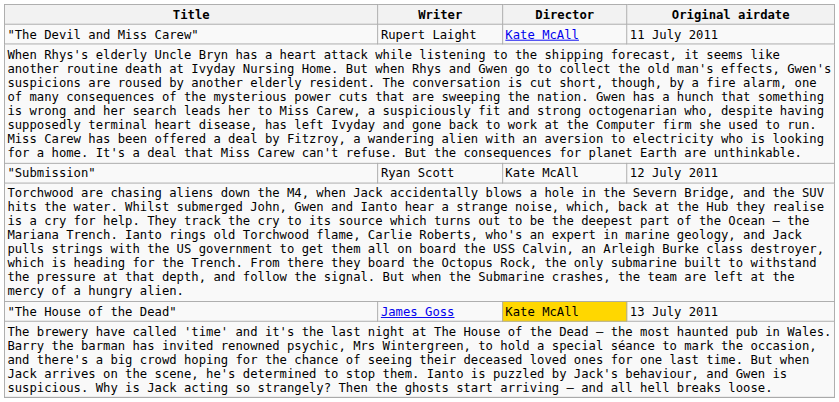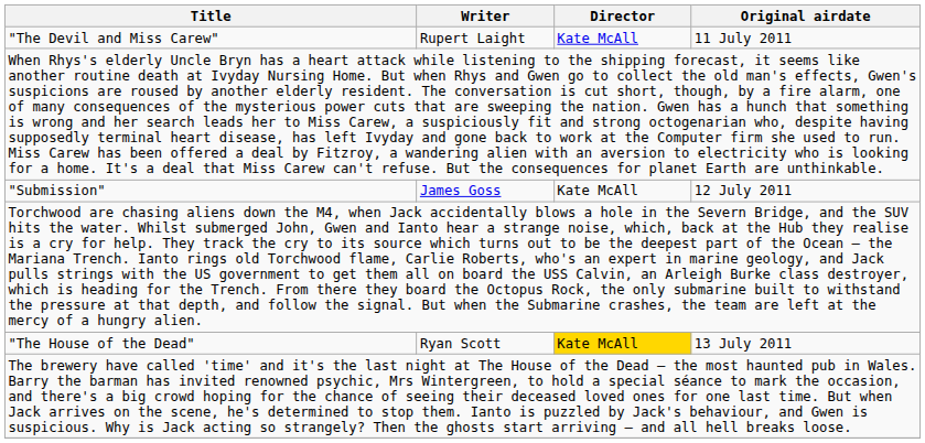"Submission" | Writer: Ryan Scott -> James Goss
"The House of the Dead" | Writer: James Goss -> Ryan Scott
